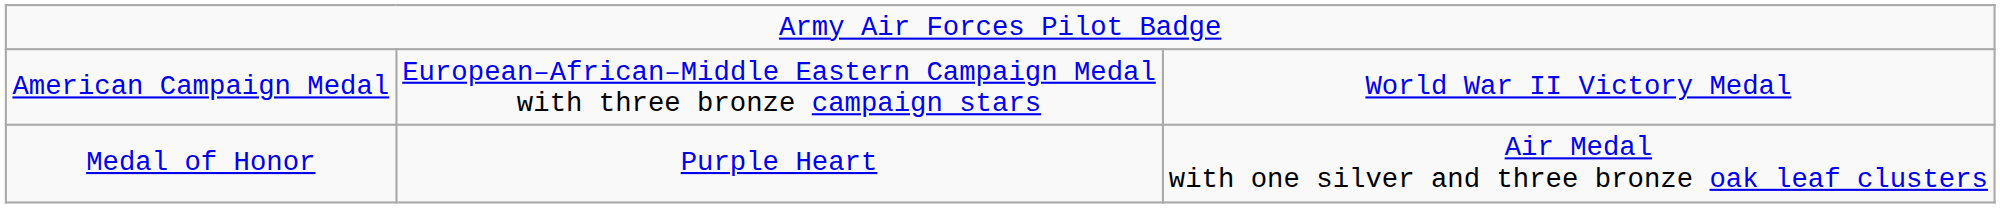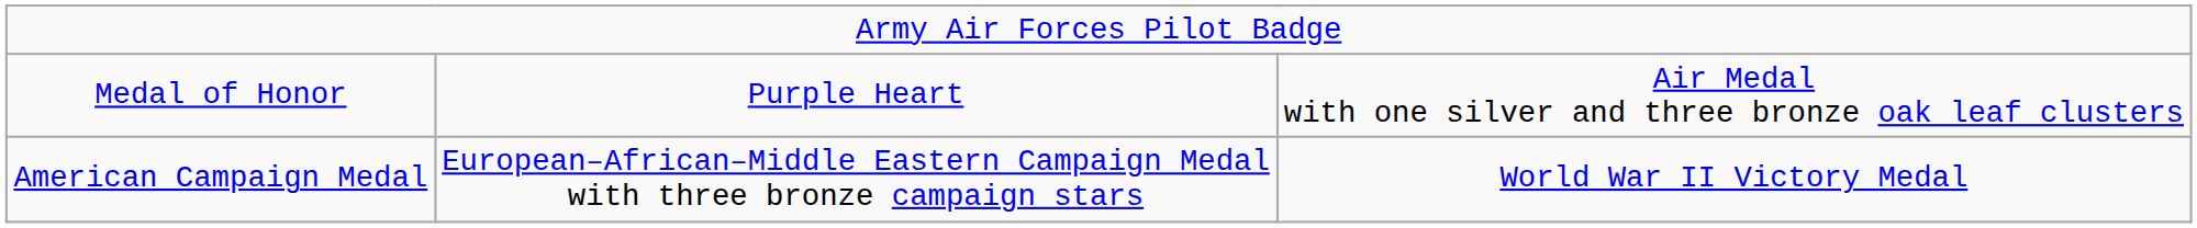rows swapped: Medal of Honor <-> American Campaign Medal
